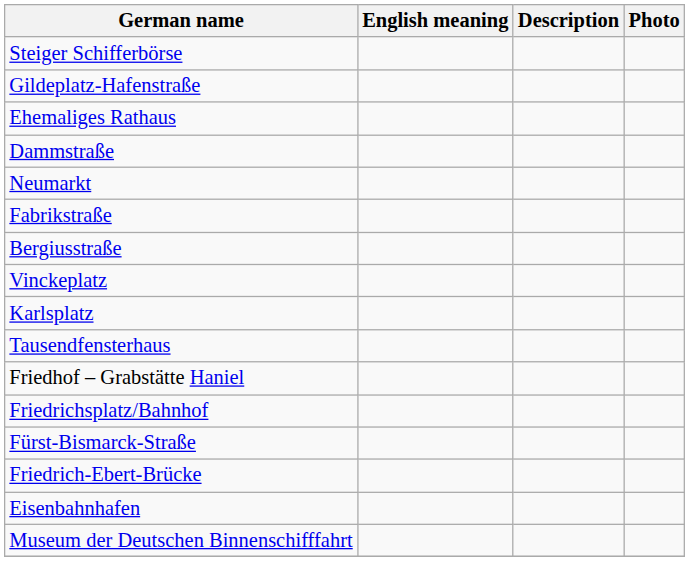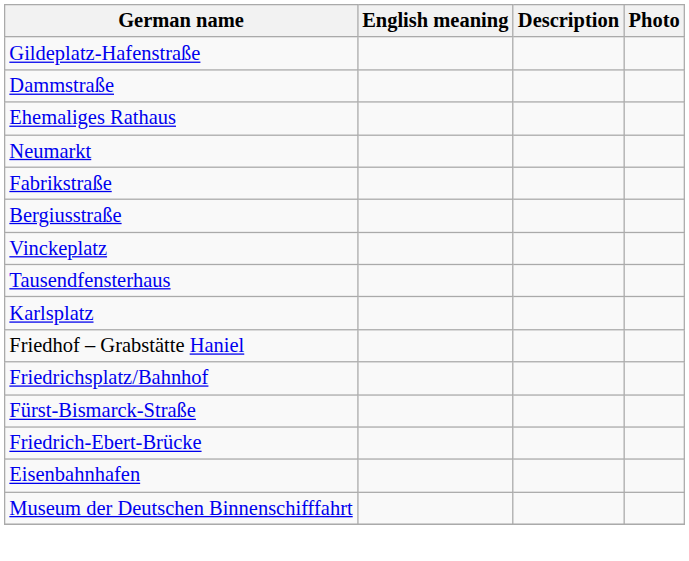- row: Steiger Schifferbörse
rows swapped: Dammstraße <-> Ehemaliges Rathaus
rows swapped: Tausendfensterhaus <-> Karlsplatz
